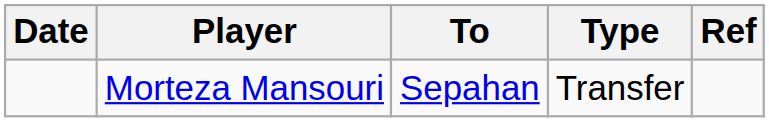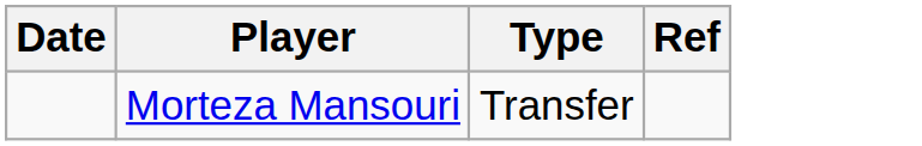- column: To | Sepahan
